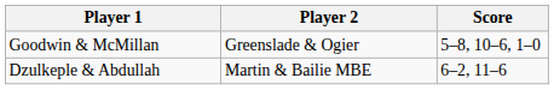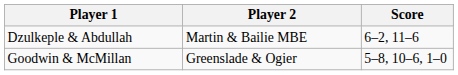rows swapped: Dzulkeple & Abdullah <-> Goodwin & McMillan
